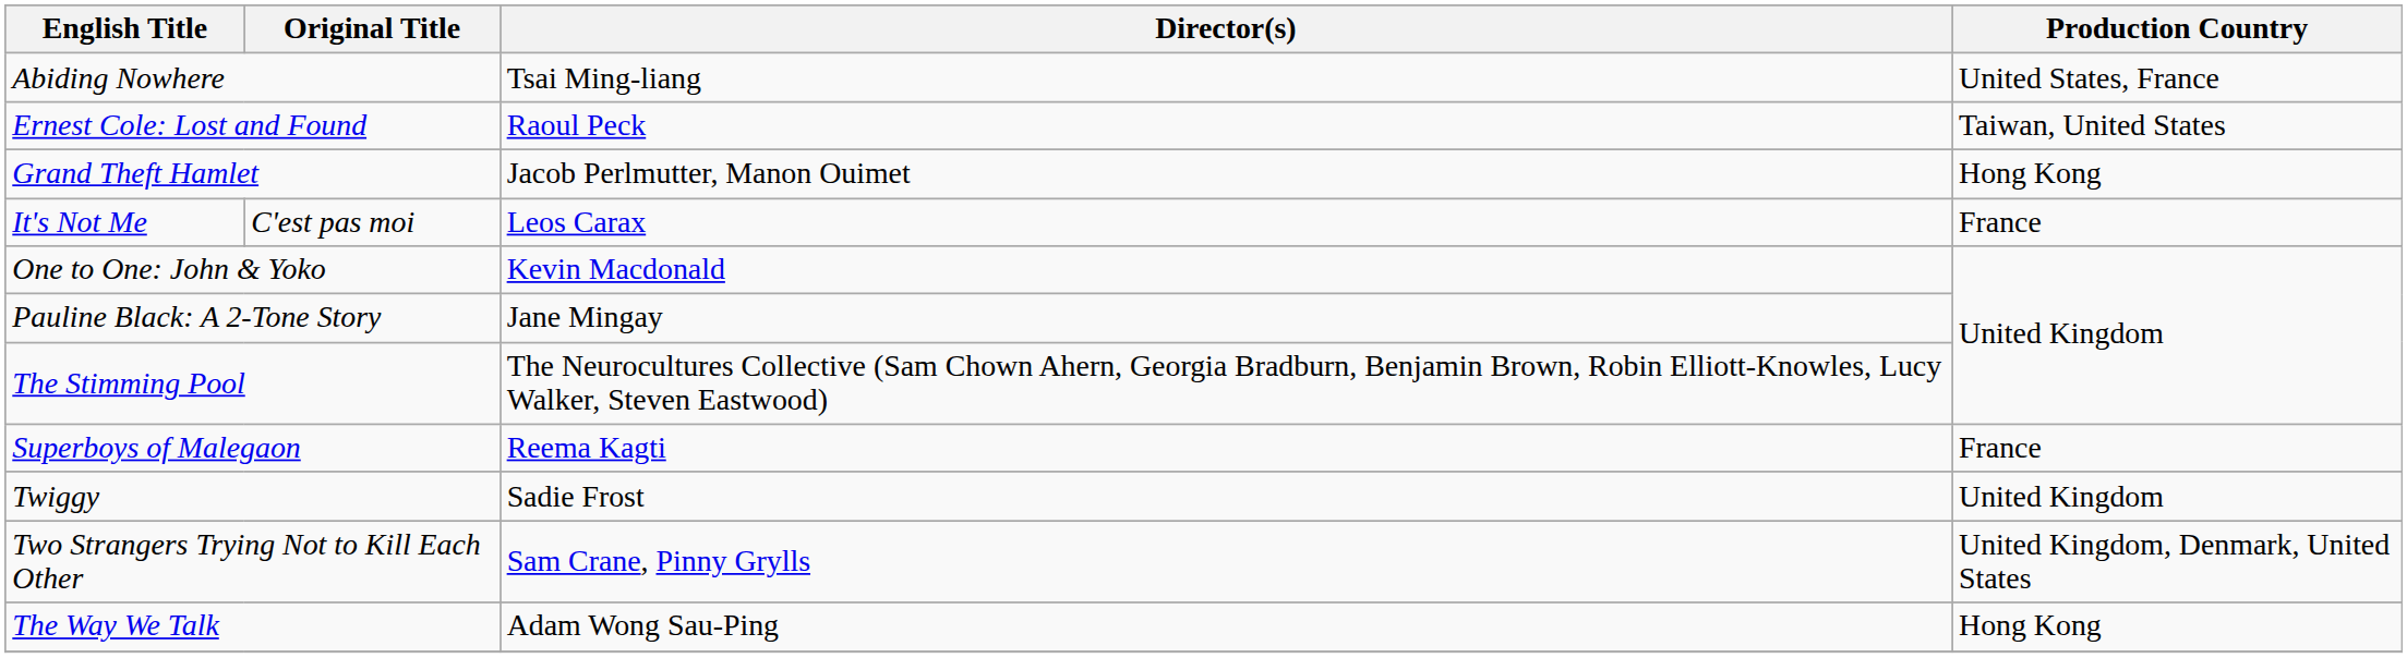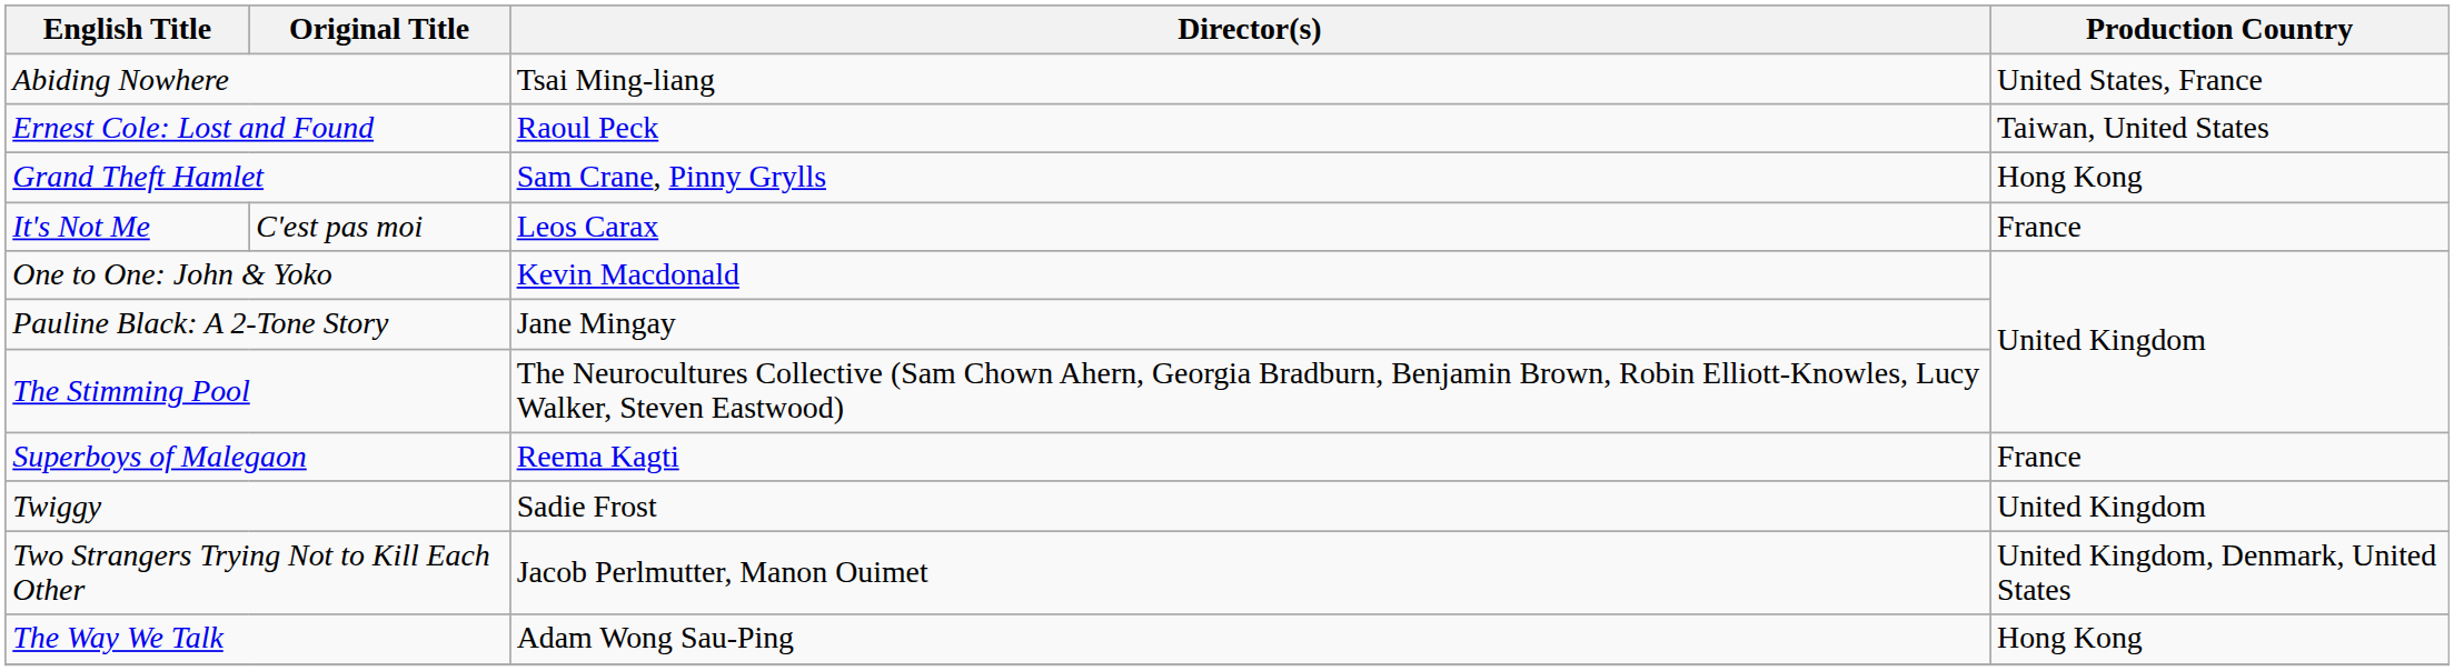Grand Theft Hamlet | Director(s): Jacob Perlmutter, Manon Ouimet -> Sam Crane, Pinny Grylls
Two Strangers Trying Not to Kill Each Other | Director(s): Sam Crane, Pinny Grylls -> Jacob Perlmutter, Manon Ouimet
